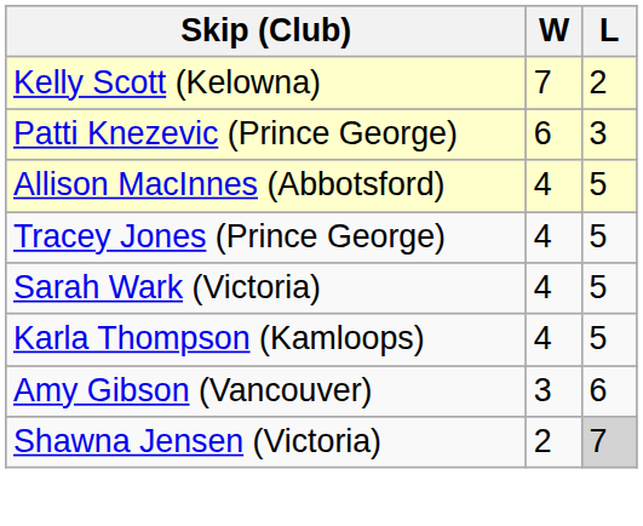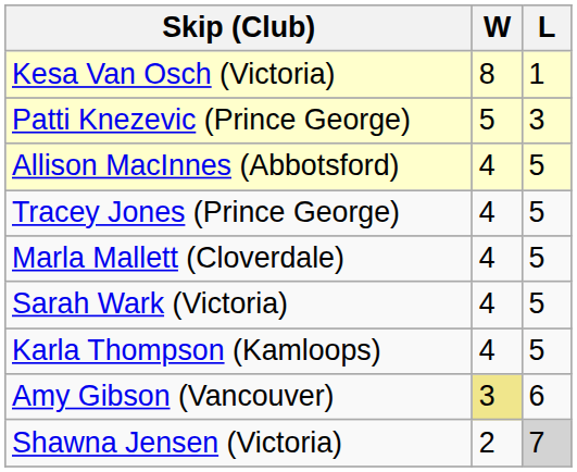+ row: Kesa Van Osch (Victoria) | 8 | 1
- row: Kelly Scott (Kelowna) | 7 | 2
Patti Knezevic (Prince George) | W: 6 -> 5
+ row: Marla Mallett (Cloverdale) | 4 | 5
Amy Gibson (Vancouver) | W: no background -> khaki background
